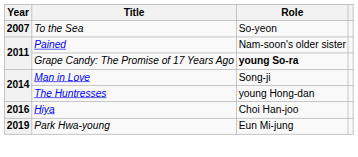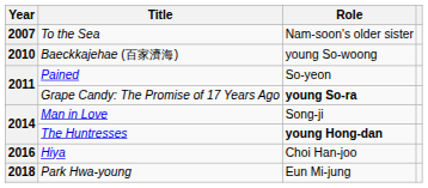To the Sea | Role: So-yeon -> Nam-soon's older sister
+ row: 2010 | Baeckkajehae (百家濟海) | young So-woong
Pained | Role: Nam-soon's older sister -> So-yeon
The Huntresses | Role: normal -> bold
Park Hwa-young | Year: 2019 -> 2018
